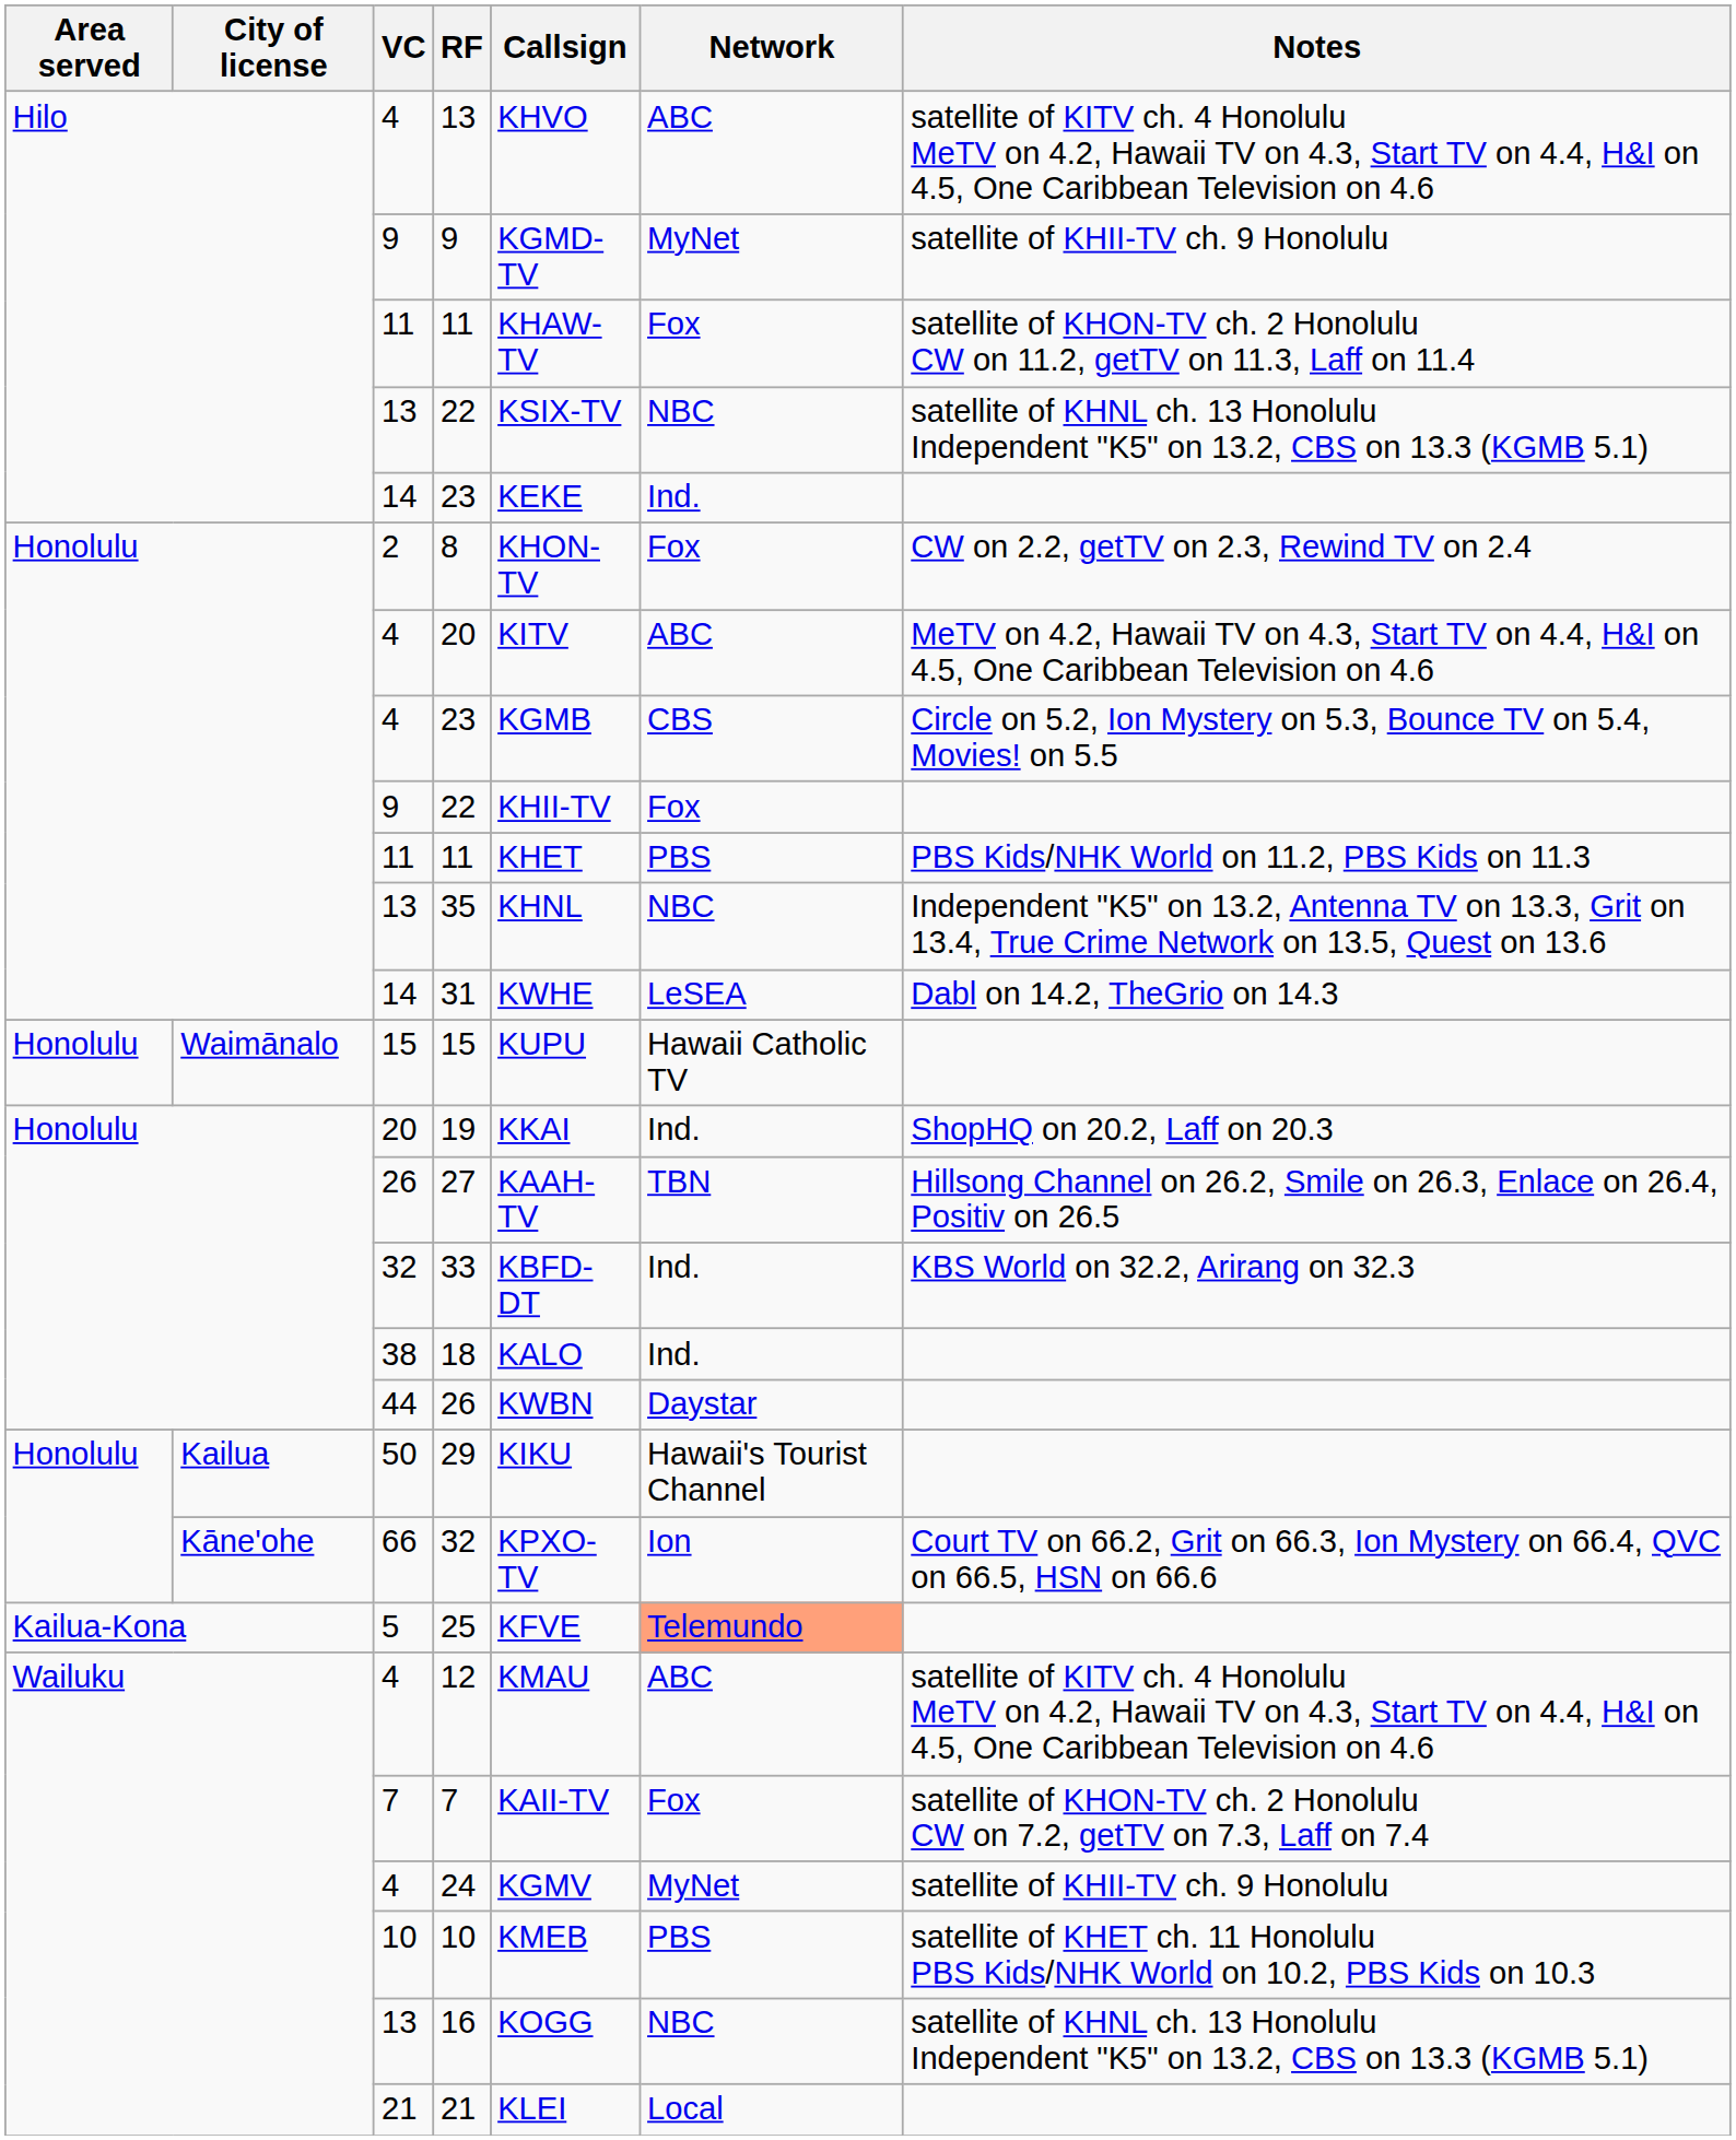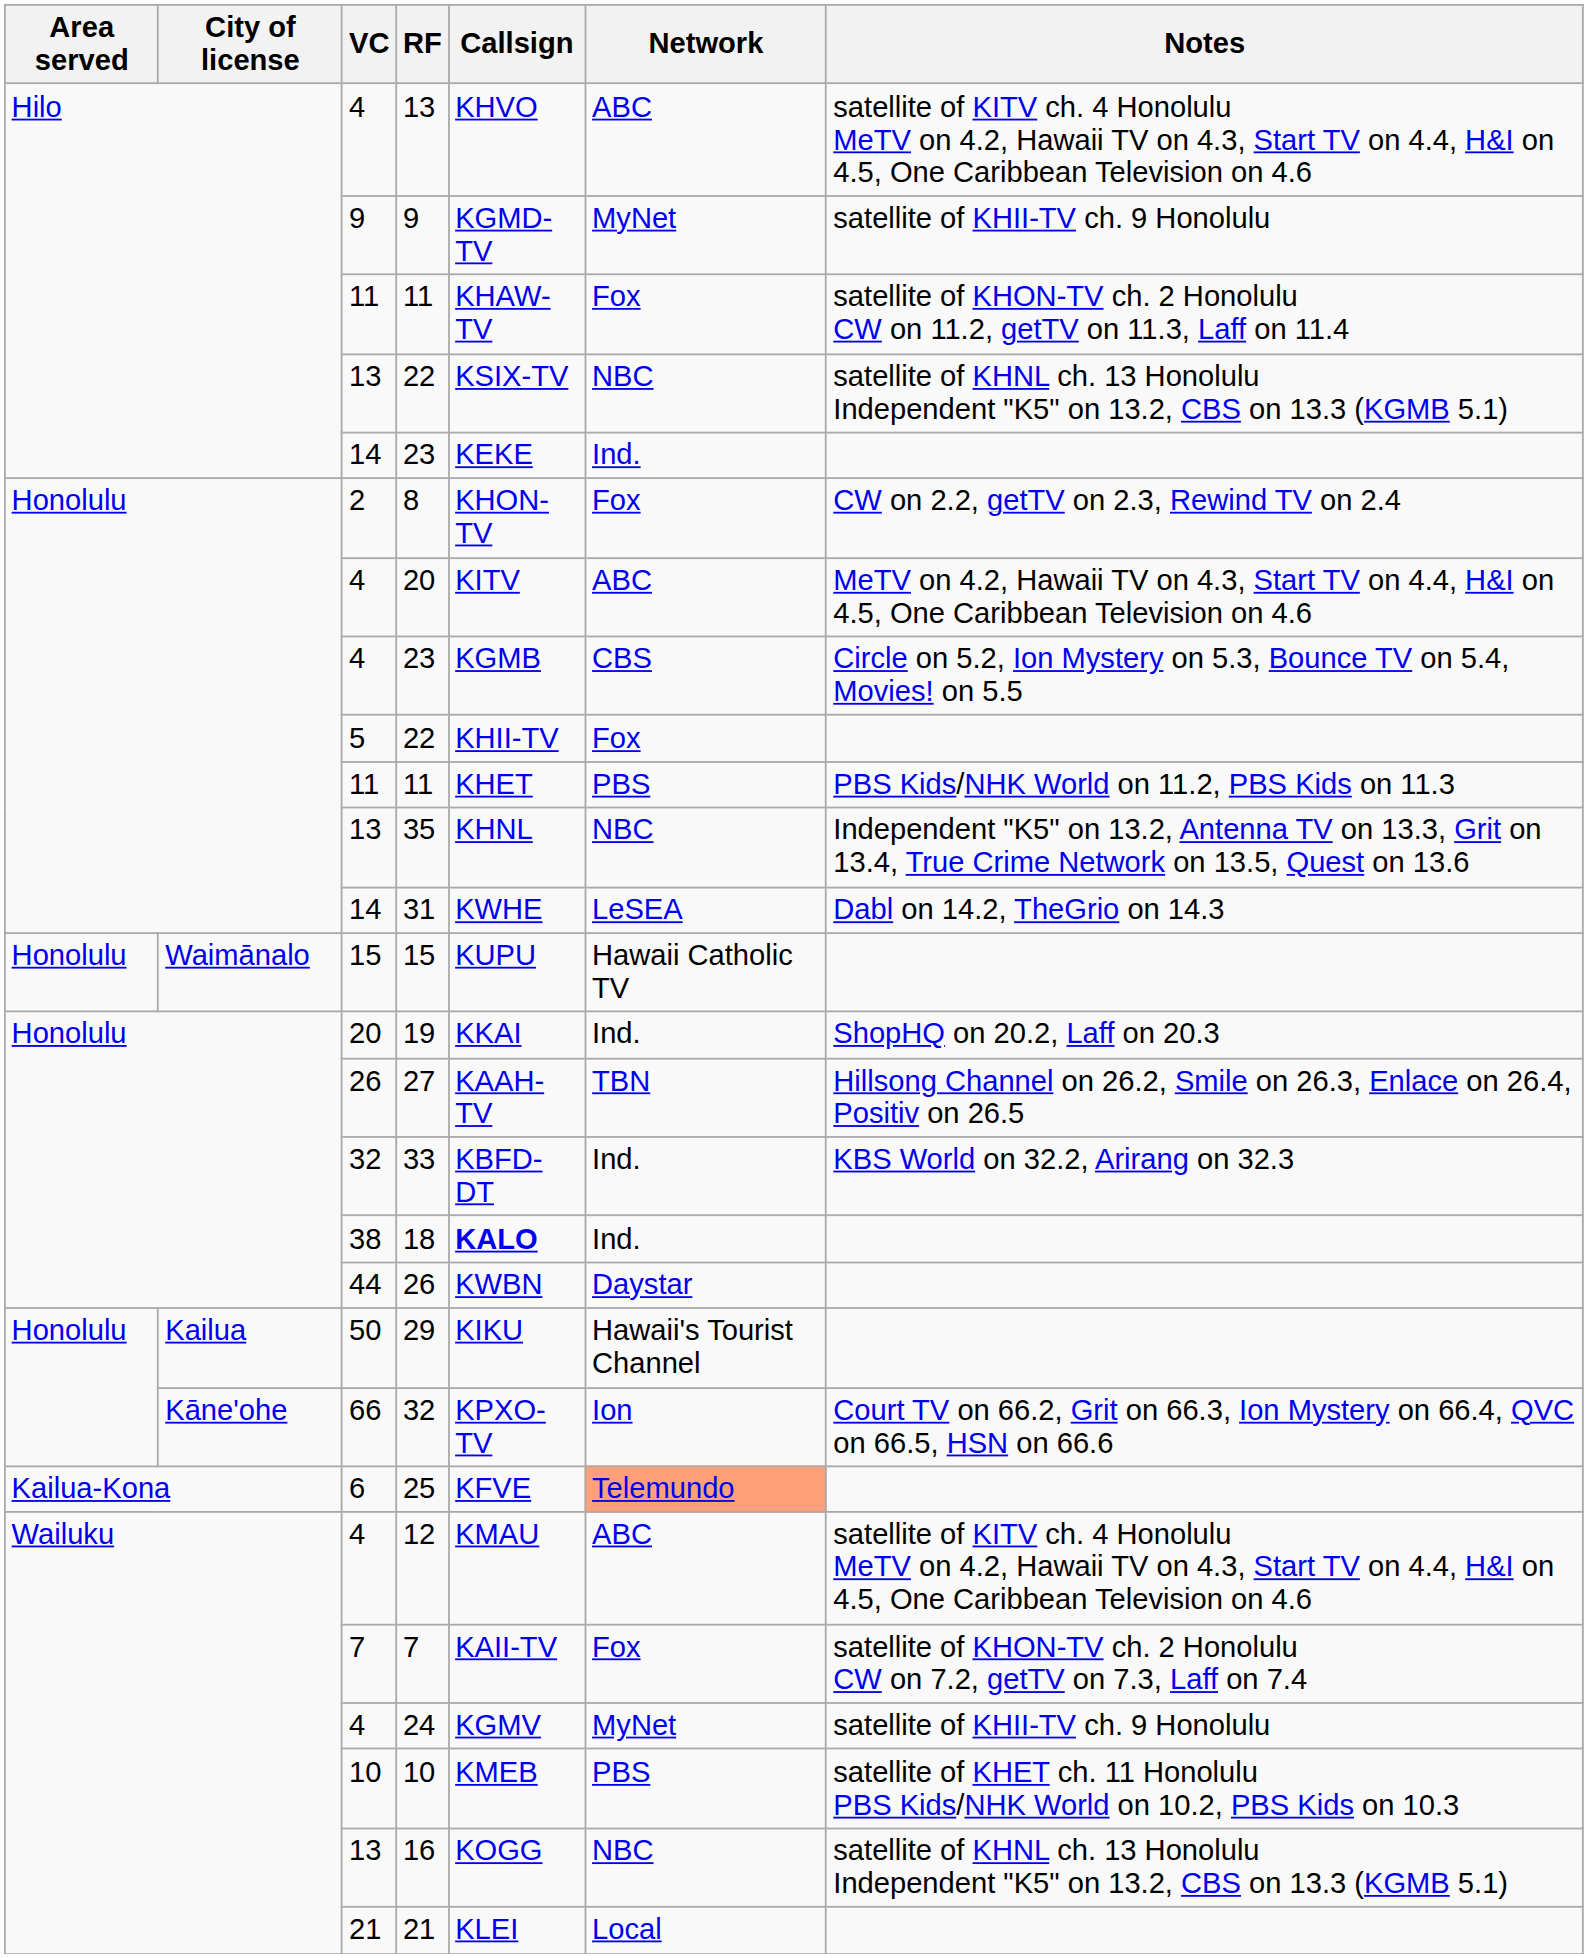Honolulu / 22 | VC: 9 -> 5
18 | Callsign: normal -> bold
25 | VC: 5 -> 6
